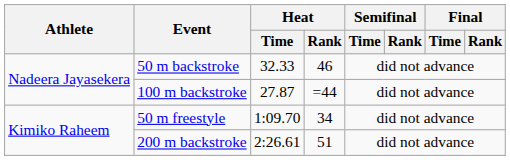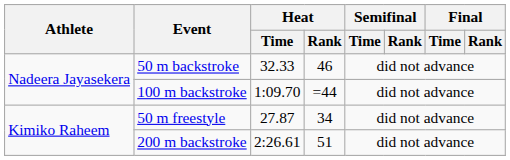100 m backstroke | Heat / Time: 27.87 -> 1:09.70
50 m freestyle | Heat / Time: 1:09.70 -> 27.87
